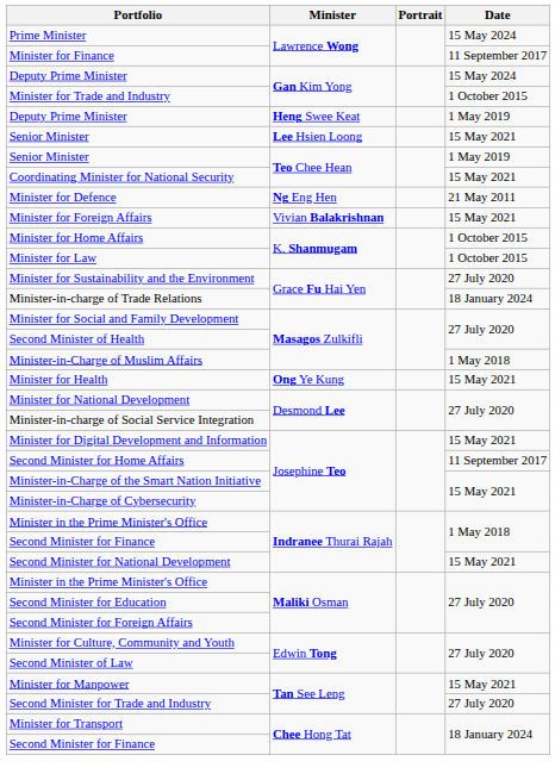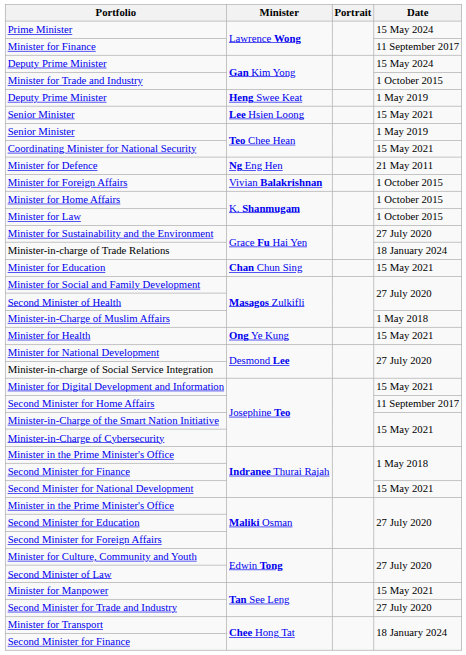Minister for Foreign Affairs | Date: 15 May 2021 -> 1 October 2015
+ row: Minister for Education | Chan Chun Sing | 15 May 2021
